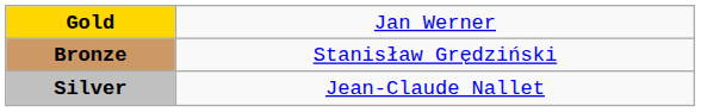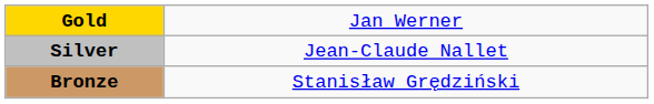rows swapped: Silver <-> Bronze
